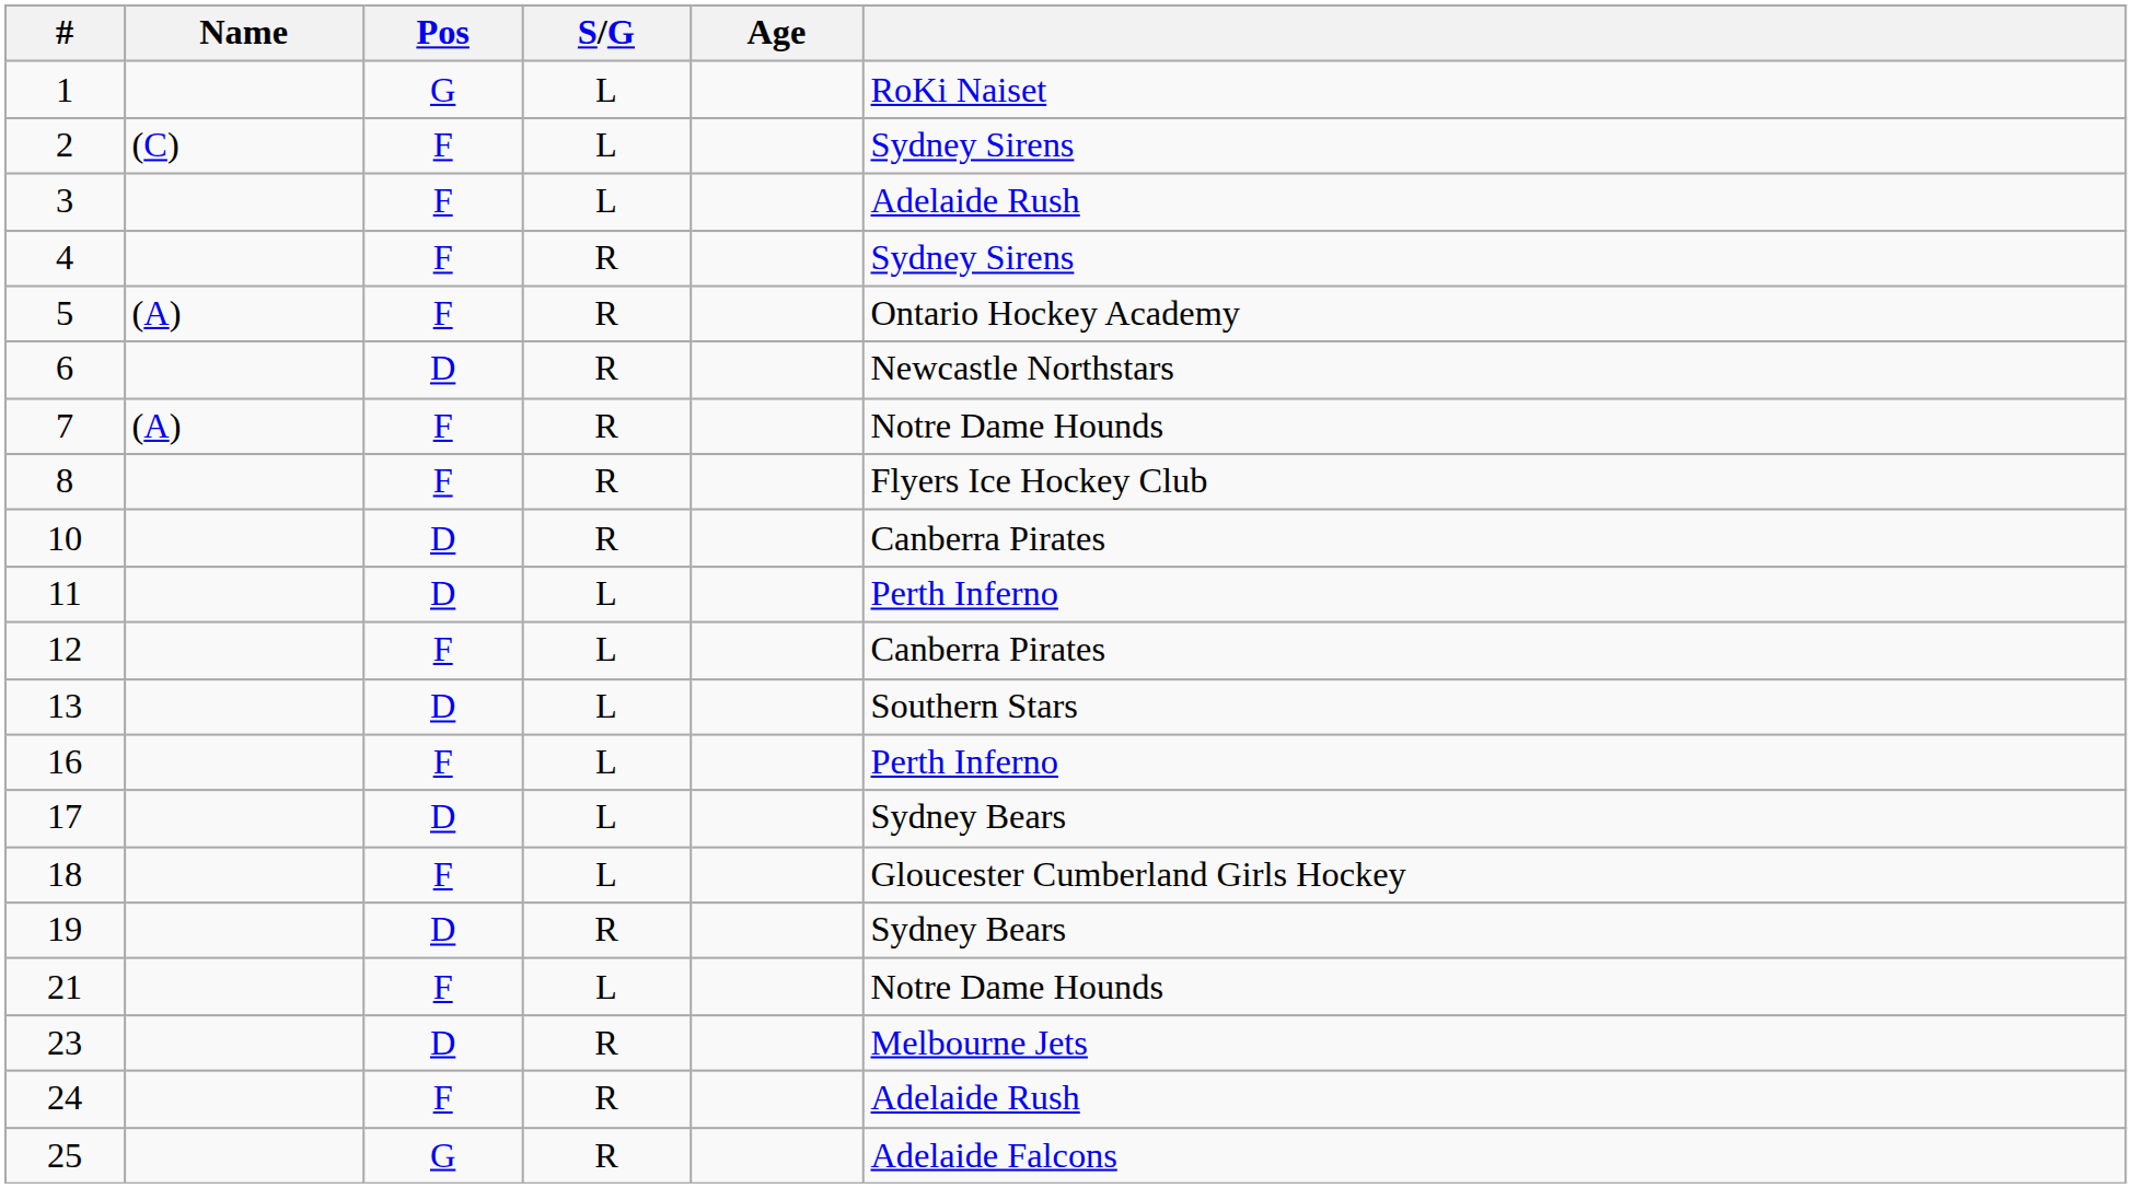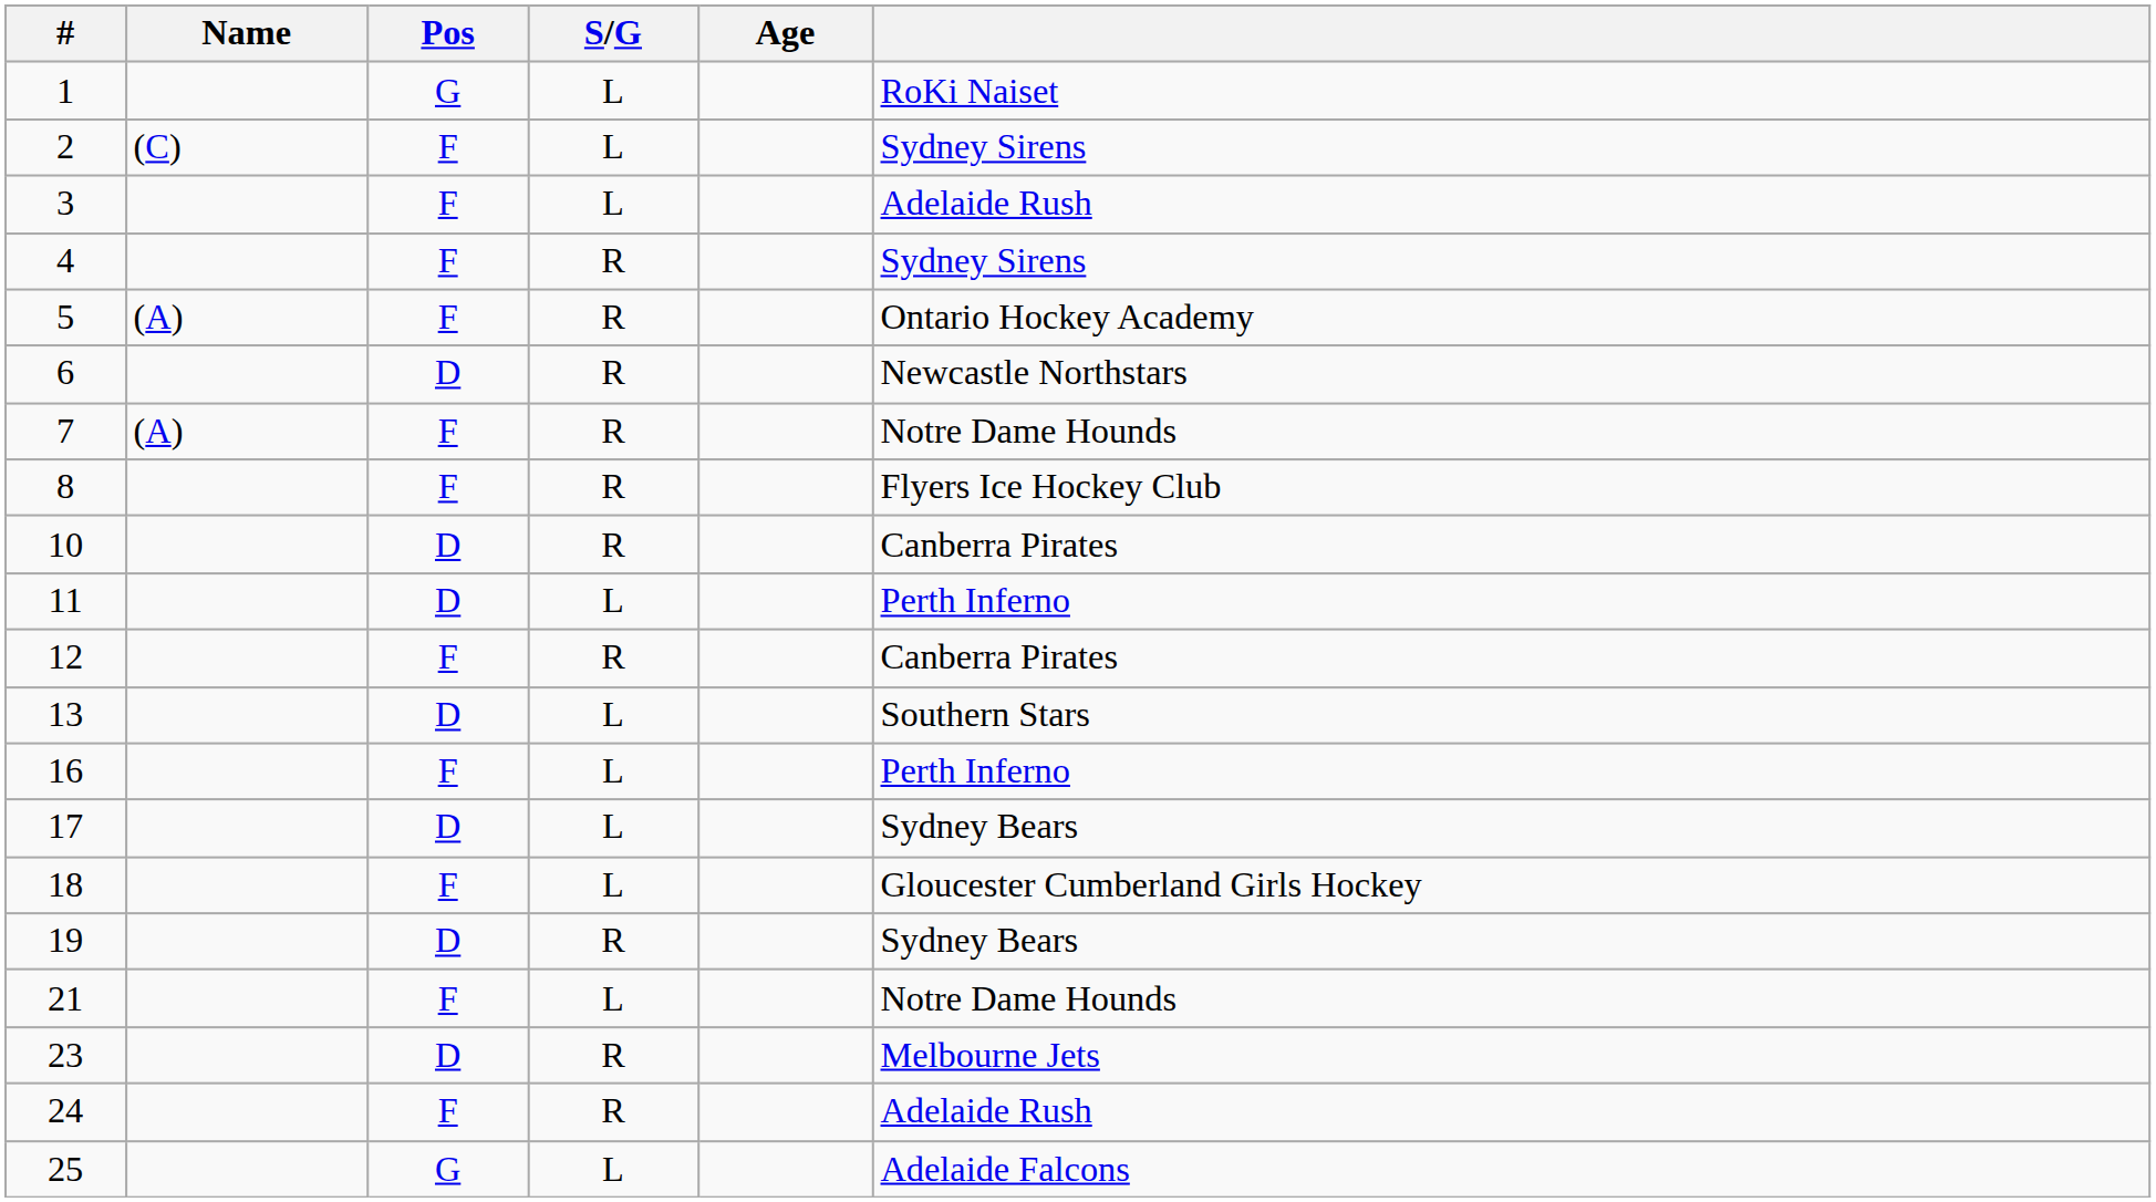12 | S/G: L -> R
25 | S/G: R -> L
